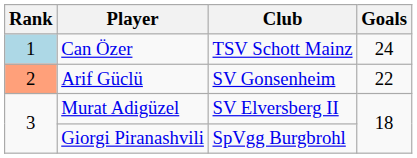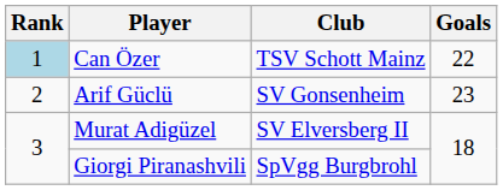Can Özer | Goals: 24 -> 22
Arif Güclü | Rank: lightsalmon background -> no background
Arif Güclü | Goals: 22 -> 23
